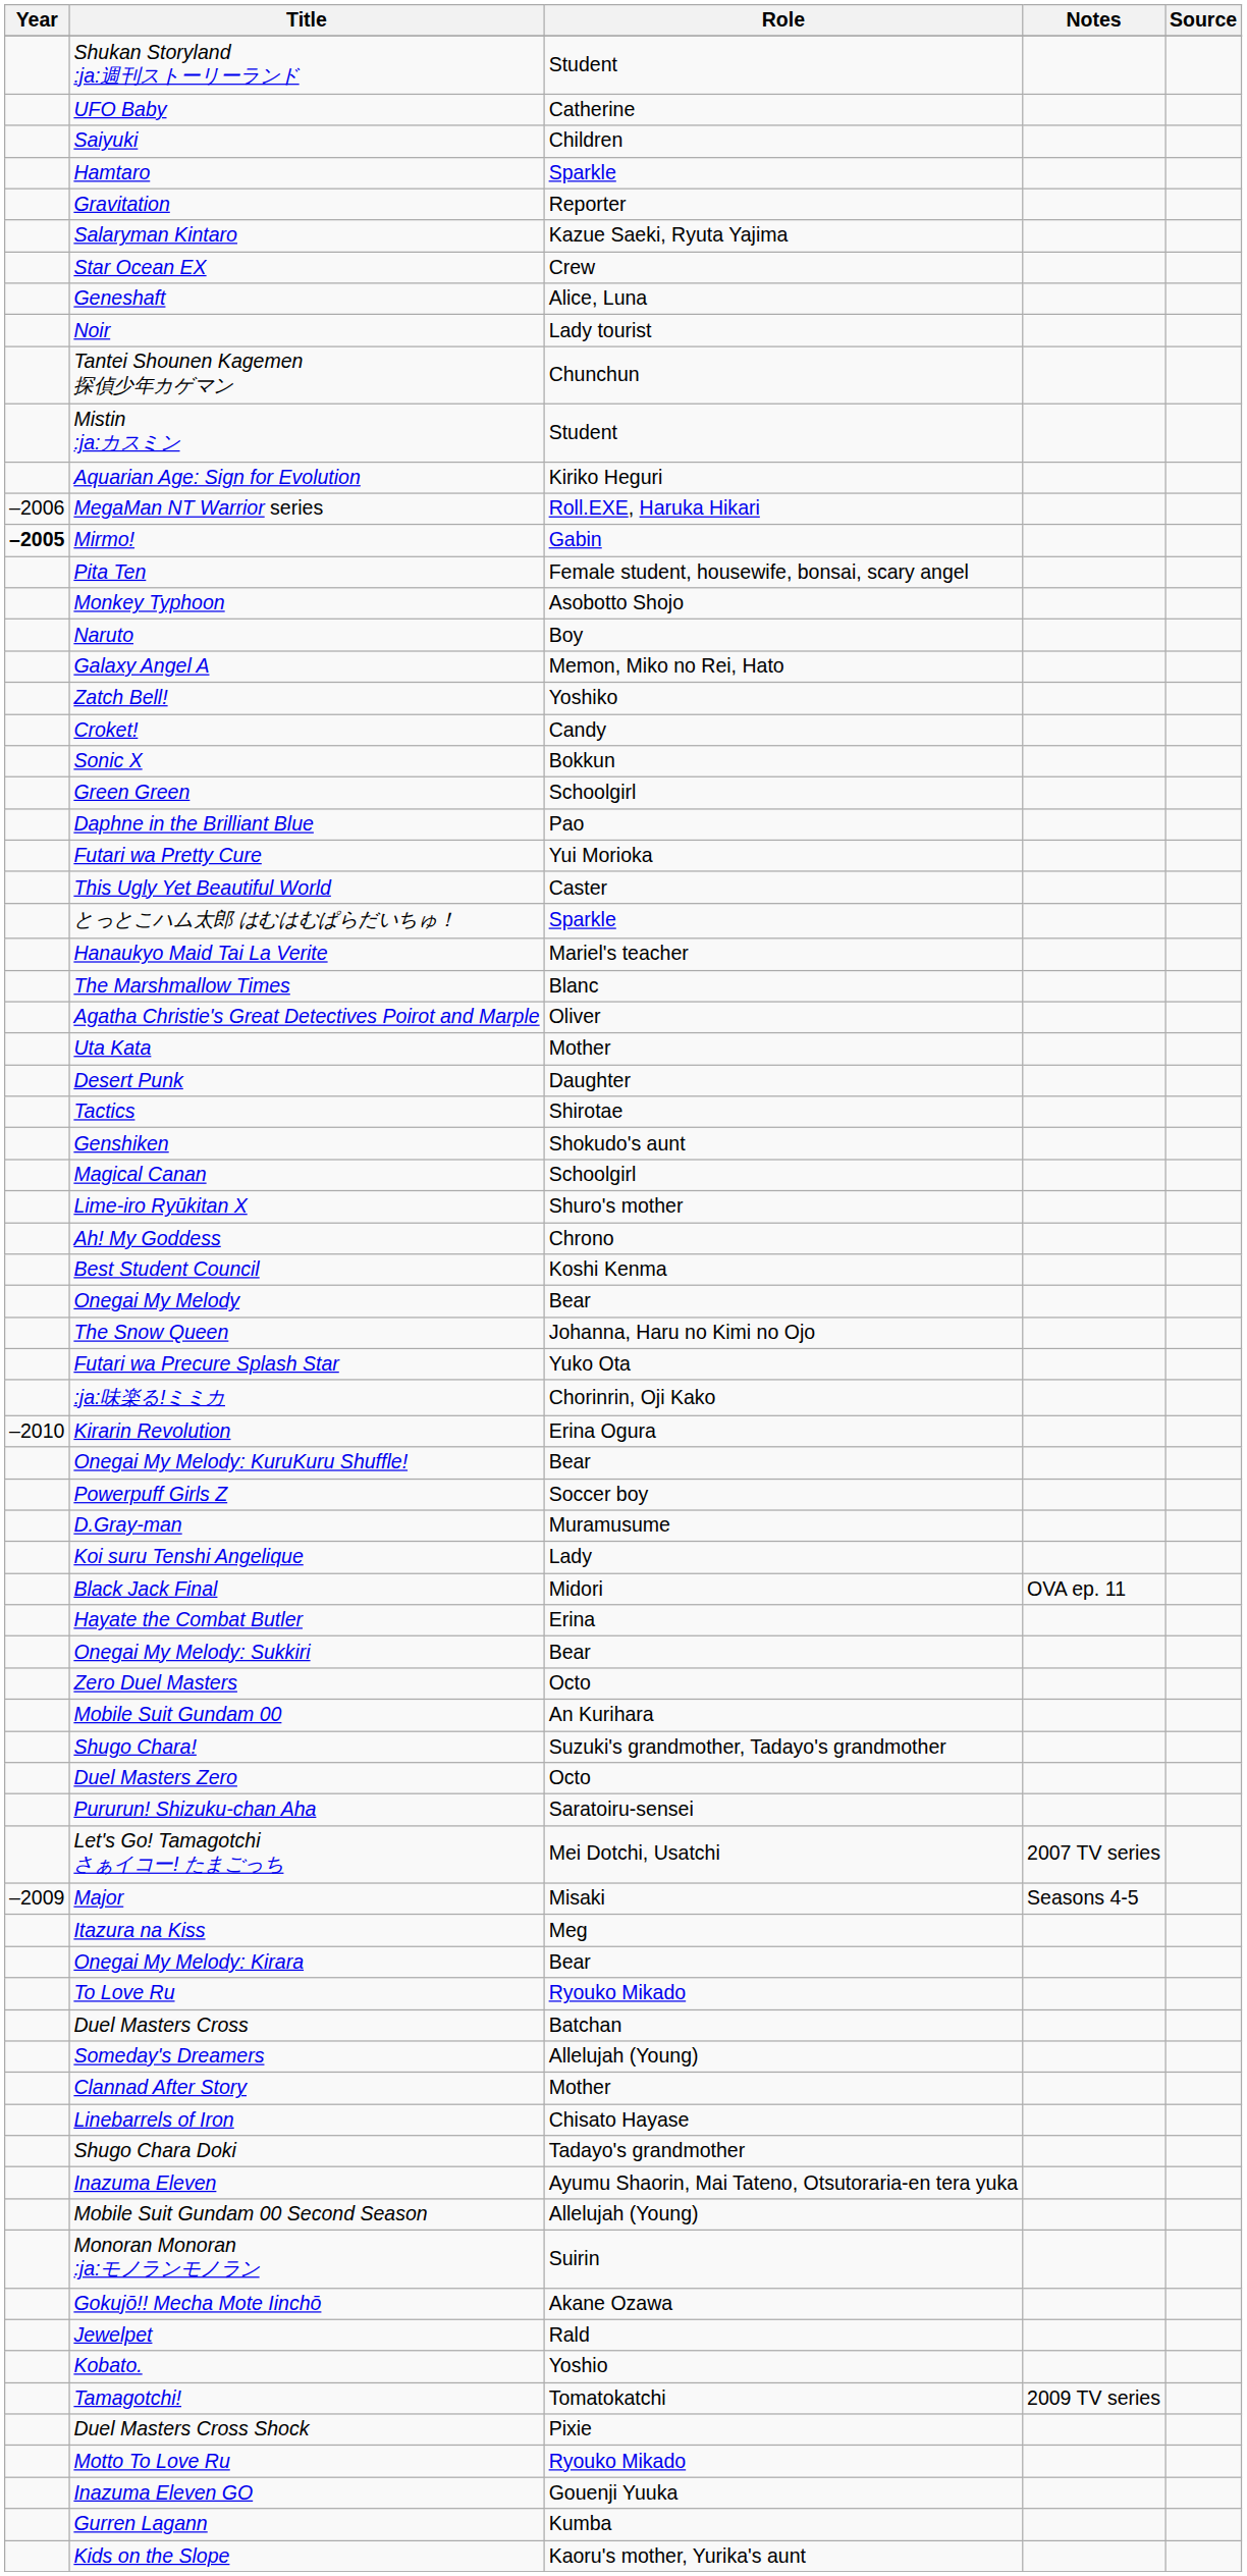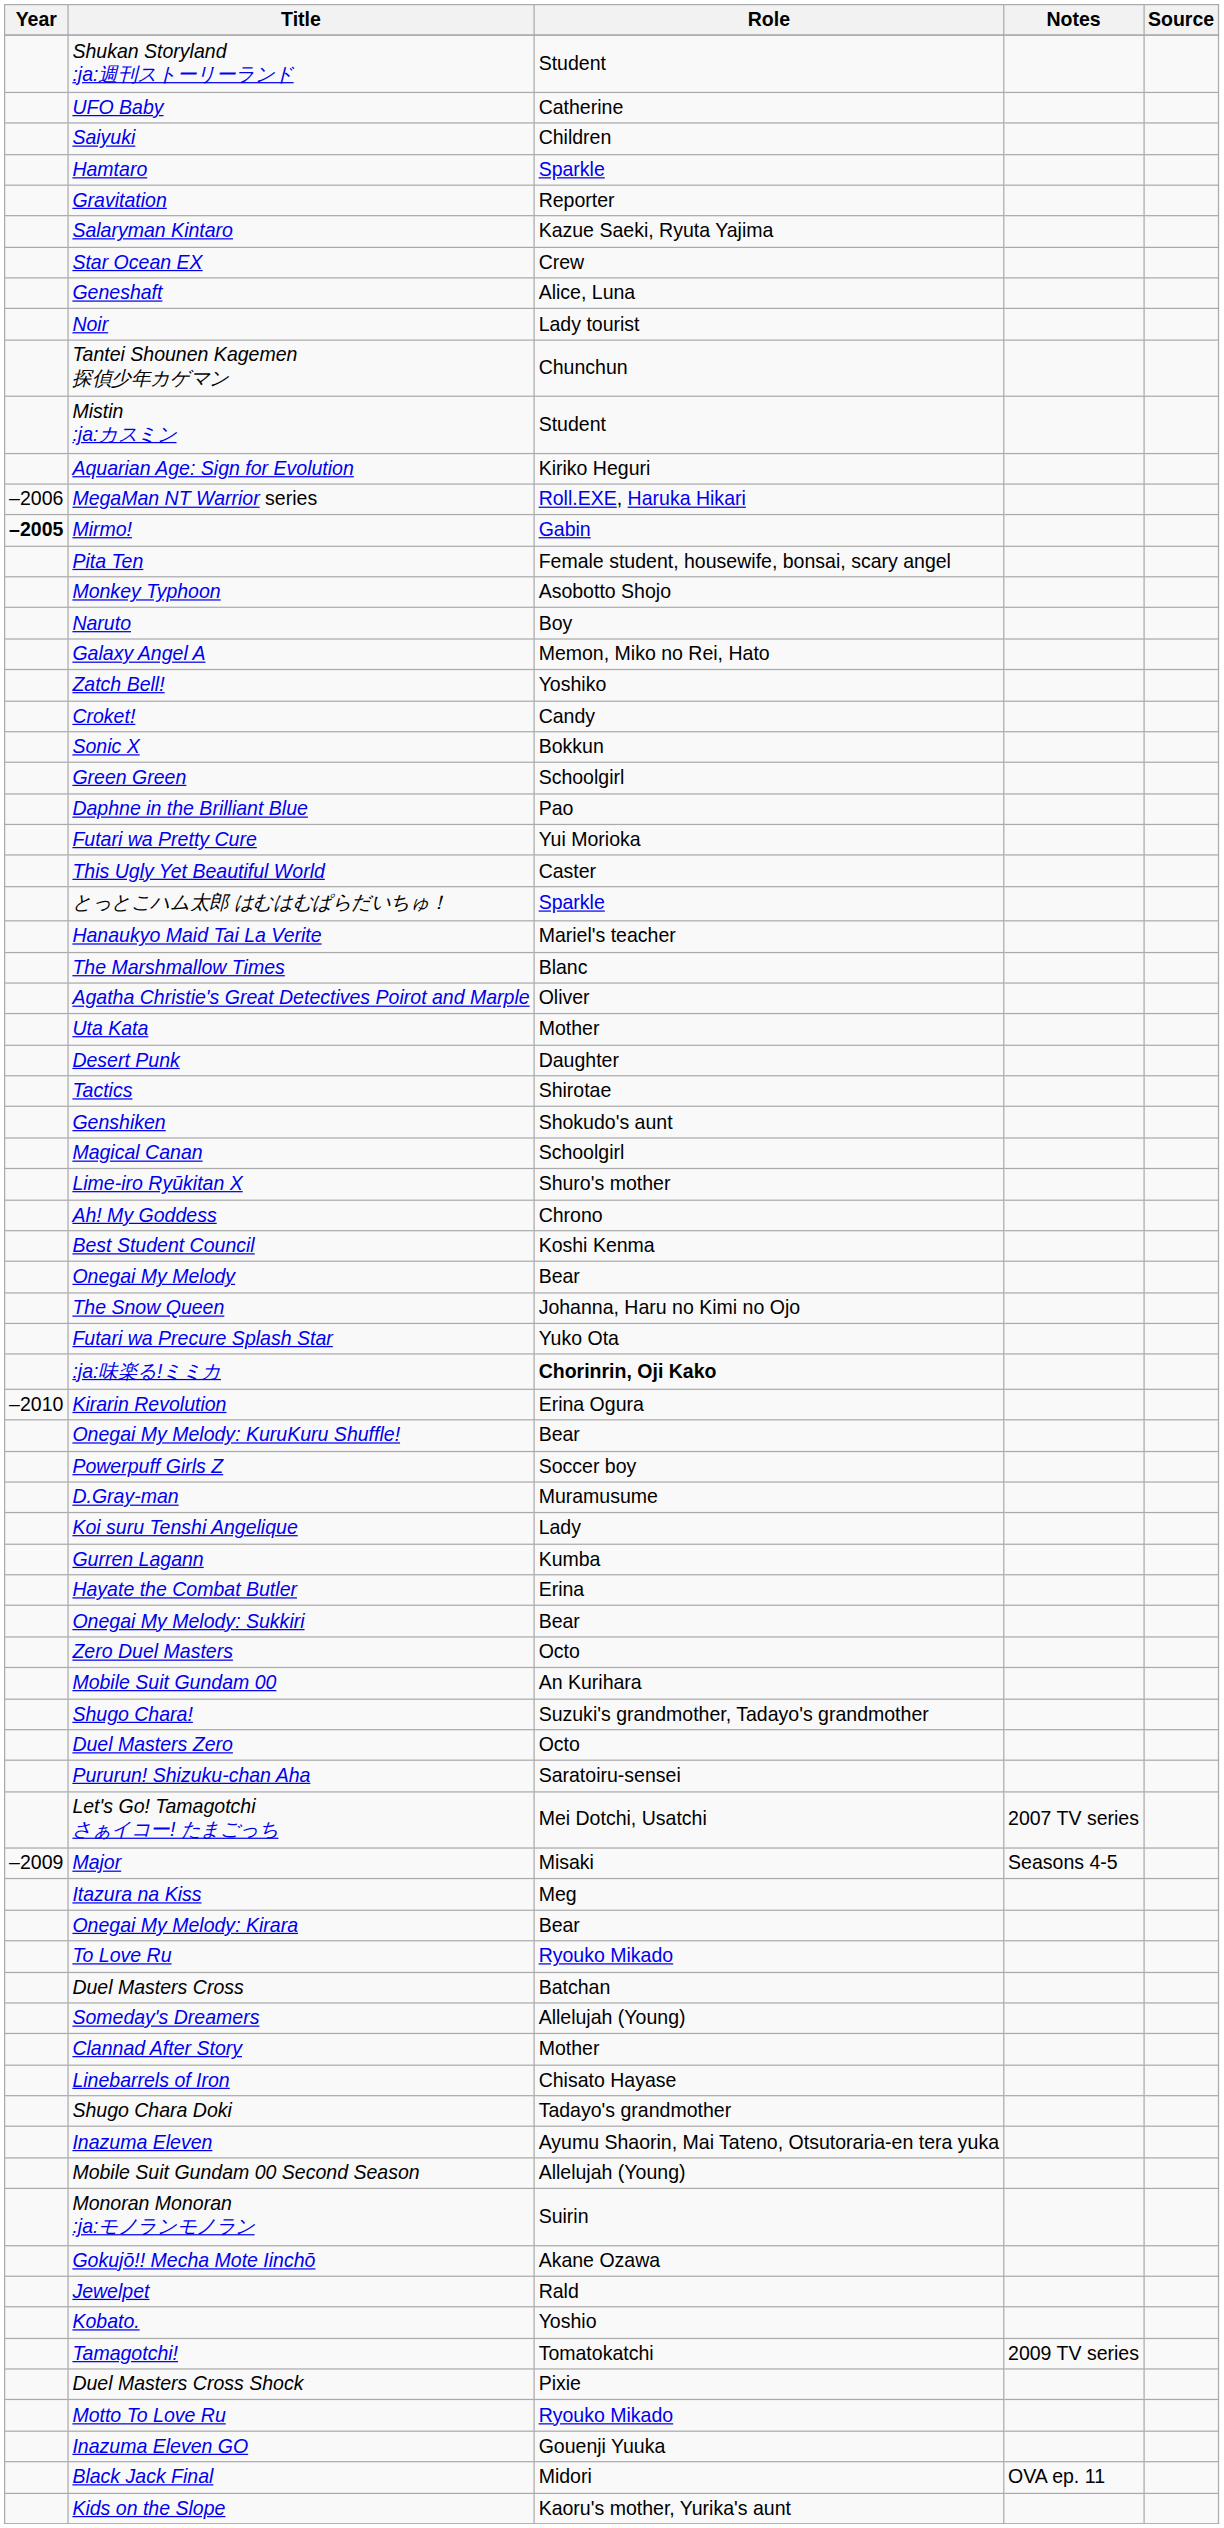:ja:味楽る!ミミカ | Role: normal -> bold
rows swapped: Gurren Lagann <-> Black Jack Final
